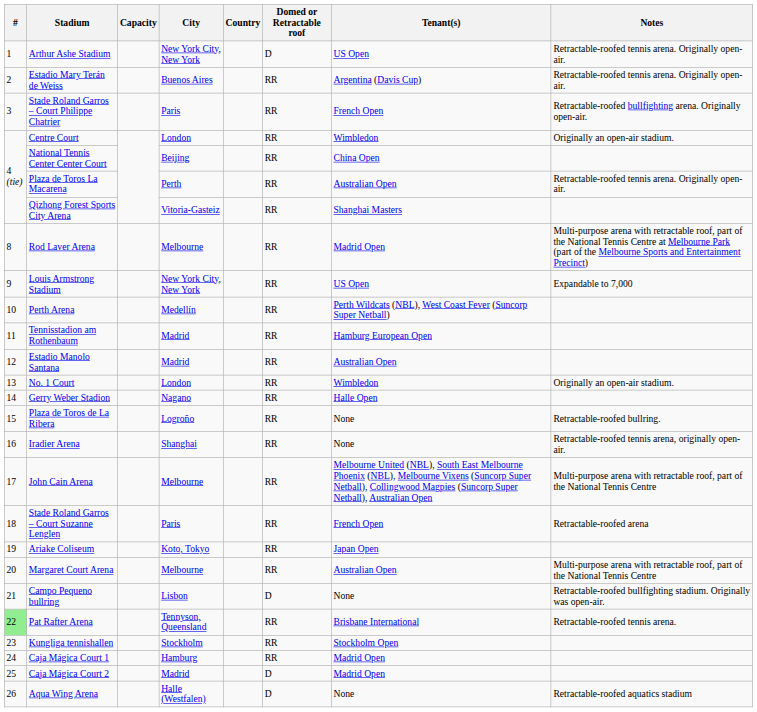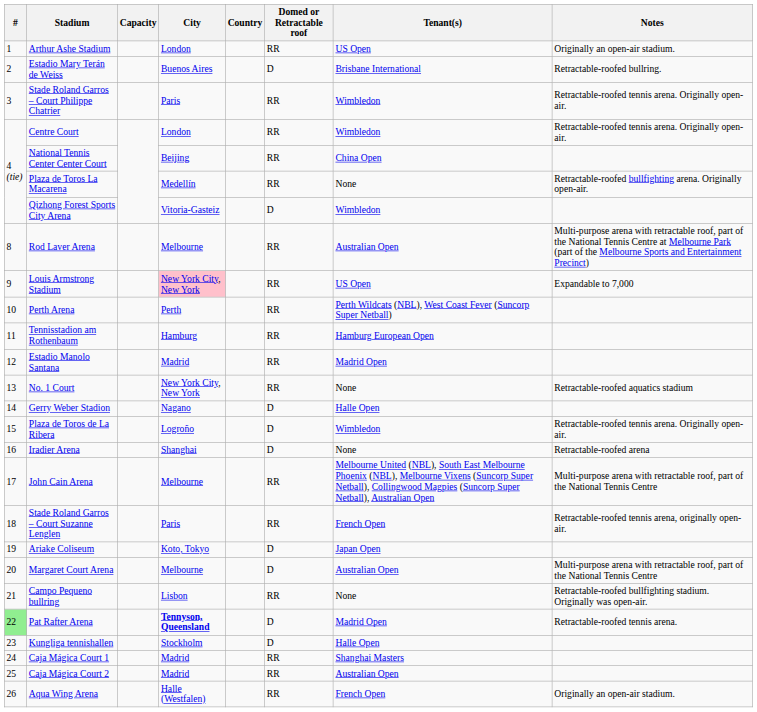Arthur Ashe Stadium | City: New York City, New York -> London
Arthur Ashe Stadium | Domed or Retractable roof: D -> RR
Arthur Ashe Stadium | Notes: Retractable-roofed tennis arena. Originally open-air. -> Originally an open-air stadium.
Estadio Mary Terán de Weiss | Domed or Retractable roof: RR -> D
Estadio Mary Terán de Weiss | Tenant(s): Argentina (Davis Cup) -> Brisbane International
Estadio Mary Terán de Weiss | Notes: Retractable-roofed tennis arena. Originally open-air. -> Retractable-roofed bullring.
Stade Roland Garros – Court Philippe Chatrier | Tenant(s): French Open -> Wimbledon
Stade Roland Garros – Court Philippe Chatrier | Notes: Retractable-roofed bullfighting arena. Originally open-air. -> Retractable-roofed tennis arena. Originally open-air.
Centre Court | Notes: Originally an open-air stadium. -> Retractable-roofed tennis arena. Originally open-air.
Plaza de Toros La Macarena | City: Perth -> Medellín
Plaza de Toros La Macarena | Tenant(s): Australian Open -> None
Plaza de Toros La Macarena | Notes: Retractable-roofed tennis arena. Originally open-air. -> Retractable-roofed bullfighting arena. Originally open-air.
Qizhong Forest Sports City Arena | Domed or Retractable roof: RR -> D
Qizhong Forest Sports City Arena | Tenant(s): Shanghai Masters -> Wimbledon
Rod Laver Arena | Tenant(s): Madrid Open -> Australian Open
Louis Armstrong Stadium | City: no background -> pink background
Perth Arena | City: Medellín -> Perth
Tennisstadion am Rothenbaum | City: Madrid -> Hamburg
Estadio Manolo Santana | Tenant(s): Australian Open -> Madrid Open
No. 1 Court | City: London -> New York City, New York
No. 1 Court | Tenant(s): Wimbledon -> None
No. 1 Court | Notes: Originally an open-air stadium. -> Retractable-roofed aquatics stadium
Gerry Weber Stadion | Domed or Retractable roof: RR -> D
Plaza de Toros de La Ribera | Domed or Retractable roof: RR -> D
Plaza de Toros de La Ribera | Tenant(s): None -> Wimbledon
Plaza de Toros de La Ribera | Notes: Retractable-roofed bullring. -> Retractable-roofed tennis arena. Originally open-air.
Iradier Arena | Domed or Retractable roof: RR -> D
Iradier Arena | Notes: Retractable-roofed tennis arena, originally open-air. -> Retractable-roofed arena
Stade Roland Garros – Court Suzanne Lenglen | Notes: Retractable-roofed arena -> Retractable-roofed tennis arena, originally open-air.
Ariake Coliseum | Domed or Retractable roof: RR -> D
Margaret Court Arena | Domed or Retractable roof: RR -> D
Campo Pequeno bullring | Domed or Retractable roof: D -> RR
Pat Rafter Arena | City: normal -> bold
Pat Rafter Arena | Domed or Retractable roof: RR -> D
Pat Rafter Arena | Tenant(s): Brisbane International -> Madrid Open
Kungliga tennishallen | Domed or Retractable roof: RR -> D
Kungliga tennishallen | Tenant(s): Stockholm Open -> Halle Open
Caja Mágica Court 1 | City: Hamburg -> Madrid
Caja Mágica Court 1 | Tenant(s): Madrid Open -> Shanghai Masters
Caja Mágica Court 2 | Domed or Retractable roof: D -> RR
Caja Mágica Court 2 | Tenant(s): Madrid Open -> Australian Open
Aqua Wing Arena | Domed or Retractable roof: D -> RR
Aqua Wing Arena | Tenant(s): None -> French Open
Aqua Wing Arena | Notes: Retractable-roofed aquatics stadium -> Originally an open-air stadium.
